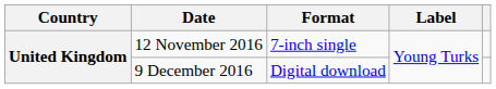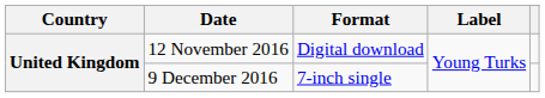12 November 2016 | Format: 7-inch single -> Digital download
9 December 2016 | Format: Digital download -> 7-inch single
